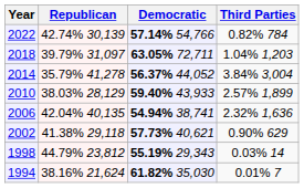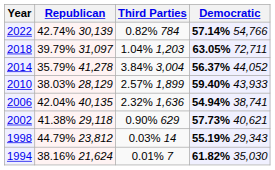columns swapped: Democratic <-> Third Parties
